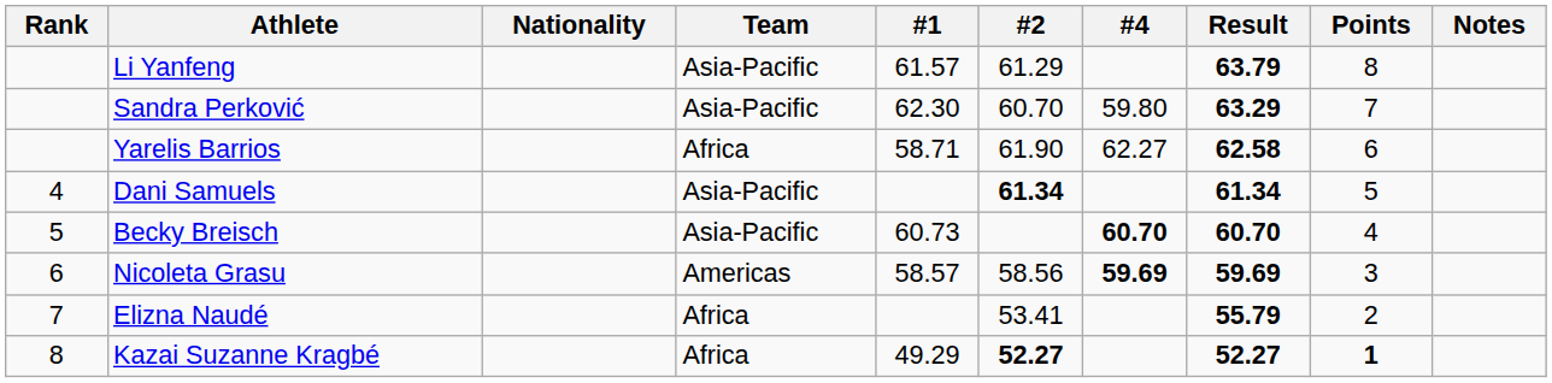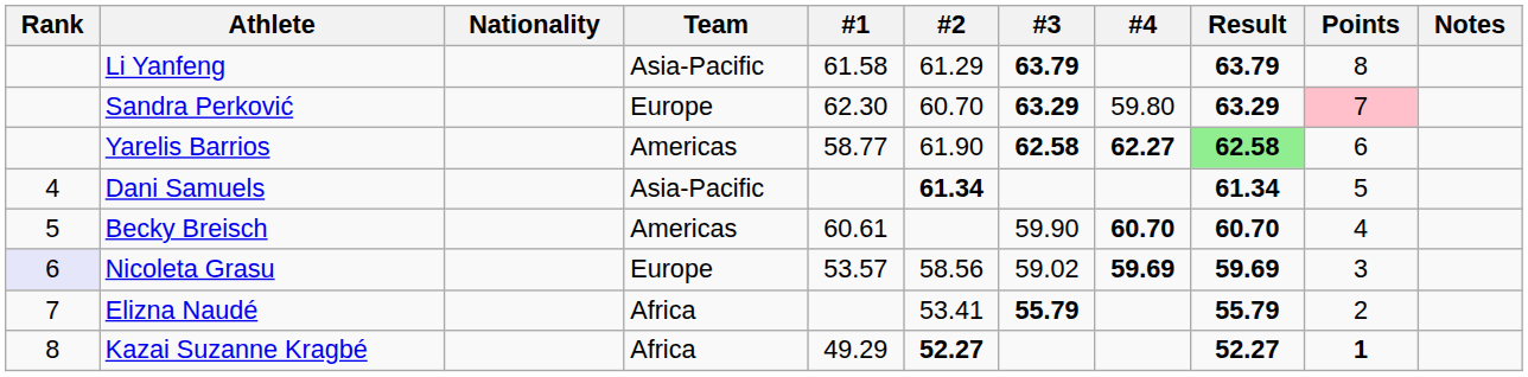+ column: #3 | 63.79 | 63.29 | 62.58 | 59.90 | 59.02 | 55.79
Li Yanfeng | #1: 61.57 -> 61.58
Sandra Perković | Team: Asia-Pacific -> Europe
Sandra Perković | Points: no background -> pink background
Yarelis Barrios | Team: Africa -> Americas
Yarelis Barrios | #1: 58.71 -> 58.77
Yarelis Barrios | #4: normal -> bold
Yarelis Barrios | Result: no background -> lightgreen background
Becky Breisch | Team: Asia-Pacific -> Americas
Becky Breisch | #1: 60.73 -> 60.61
Nicoleta Grasu | Rank: no background -> lavender background
Nicoleta Grasu | Team: Americas -> Europe
Nicoleta Grasu | #1: 58.57 -> 53.57
